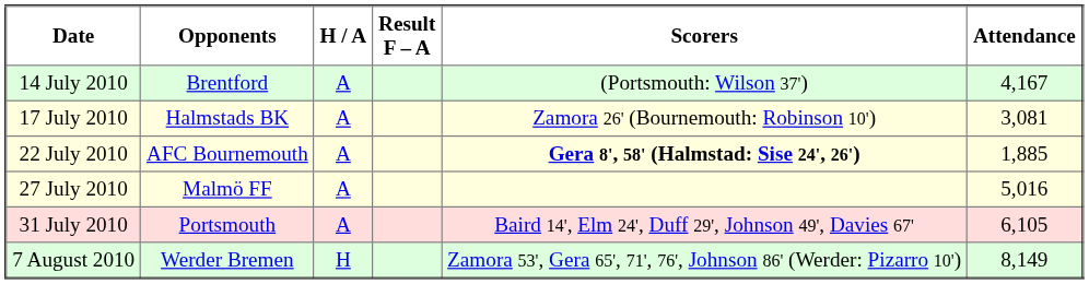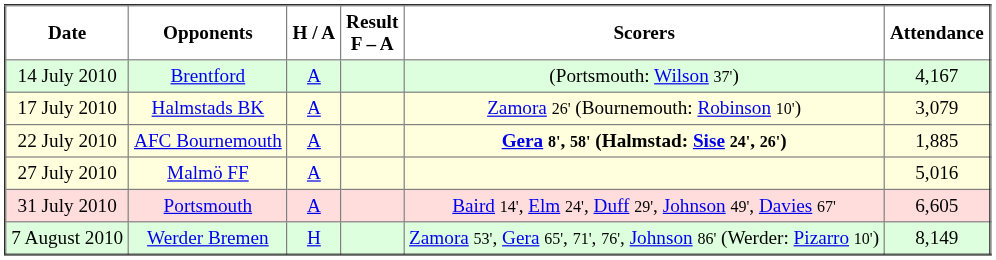17 July 2010 | Attendance: 3,081 -> 3,079
31 July 2010 | Attendance: 6,105 -> 6,605
